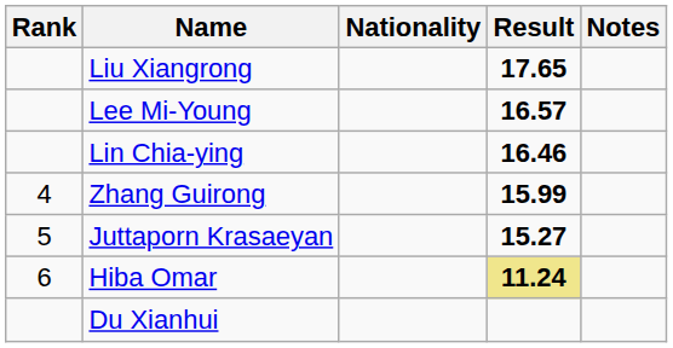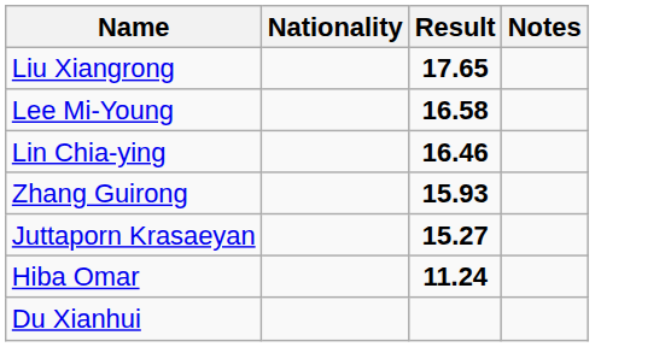- column: Rank | 4 | 5 | 6
Lee Mi-Young | Result: 16.57 -> 16.58
Zhang Guirong | Result: 15.99 -> 15.93
Hiba Omar | Result: khaki background -> no background
